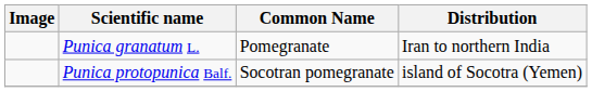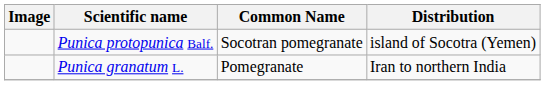rows swapped: Punica granatum L. <-> Punica protopunica Balf.
